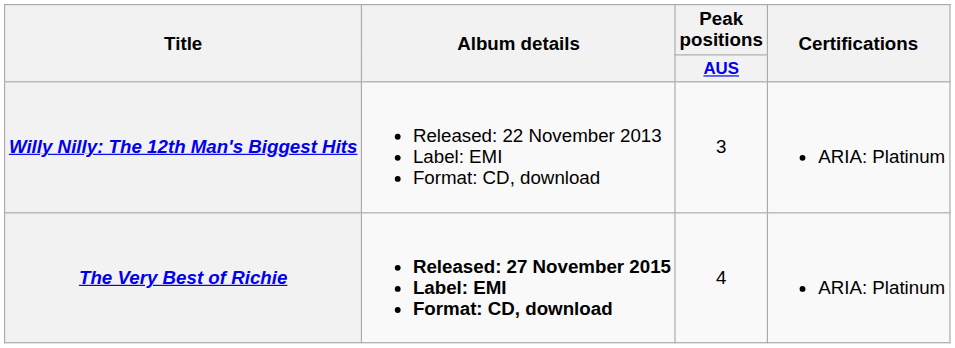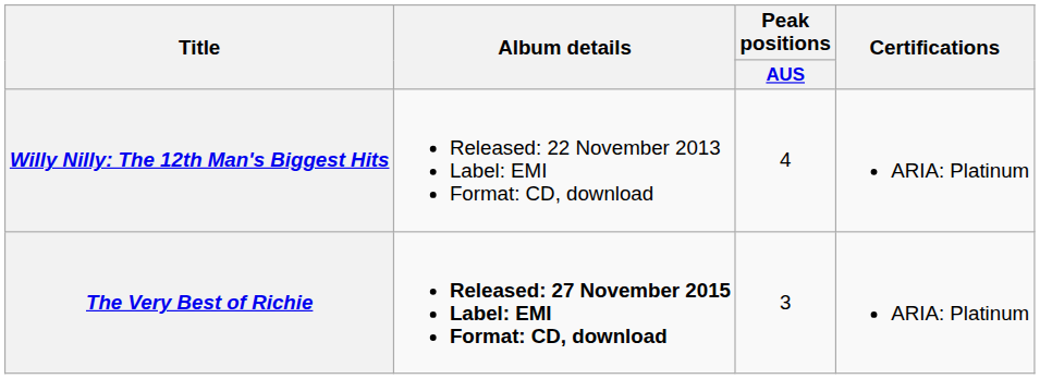Willy Nilly: The 12th Man's Biggest Hits | Peak positions / AUS: 3 -> 4
The Very Best of Richie | Peak positions / AUS: 4 -> 3
